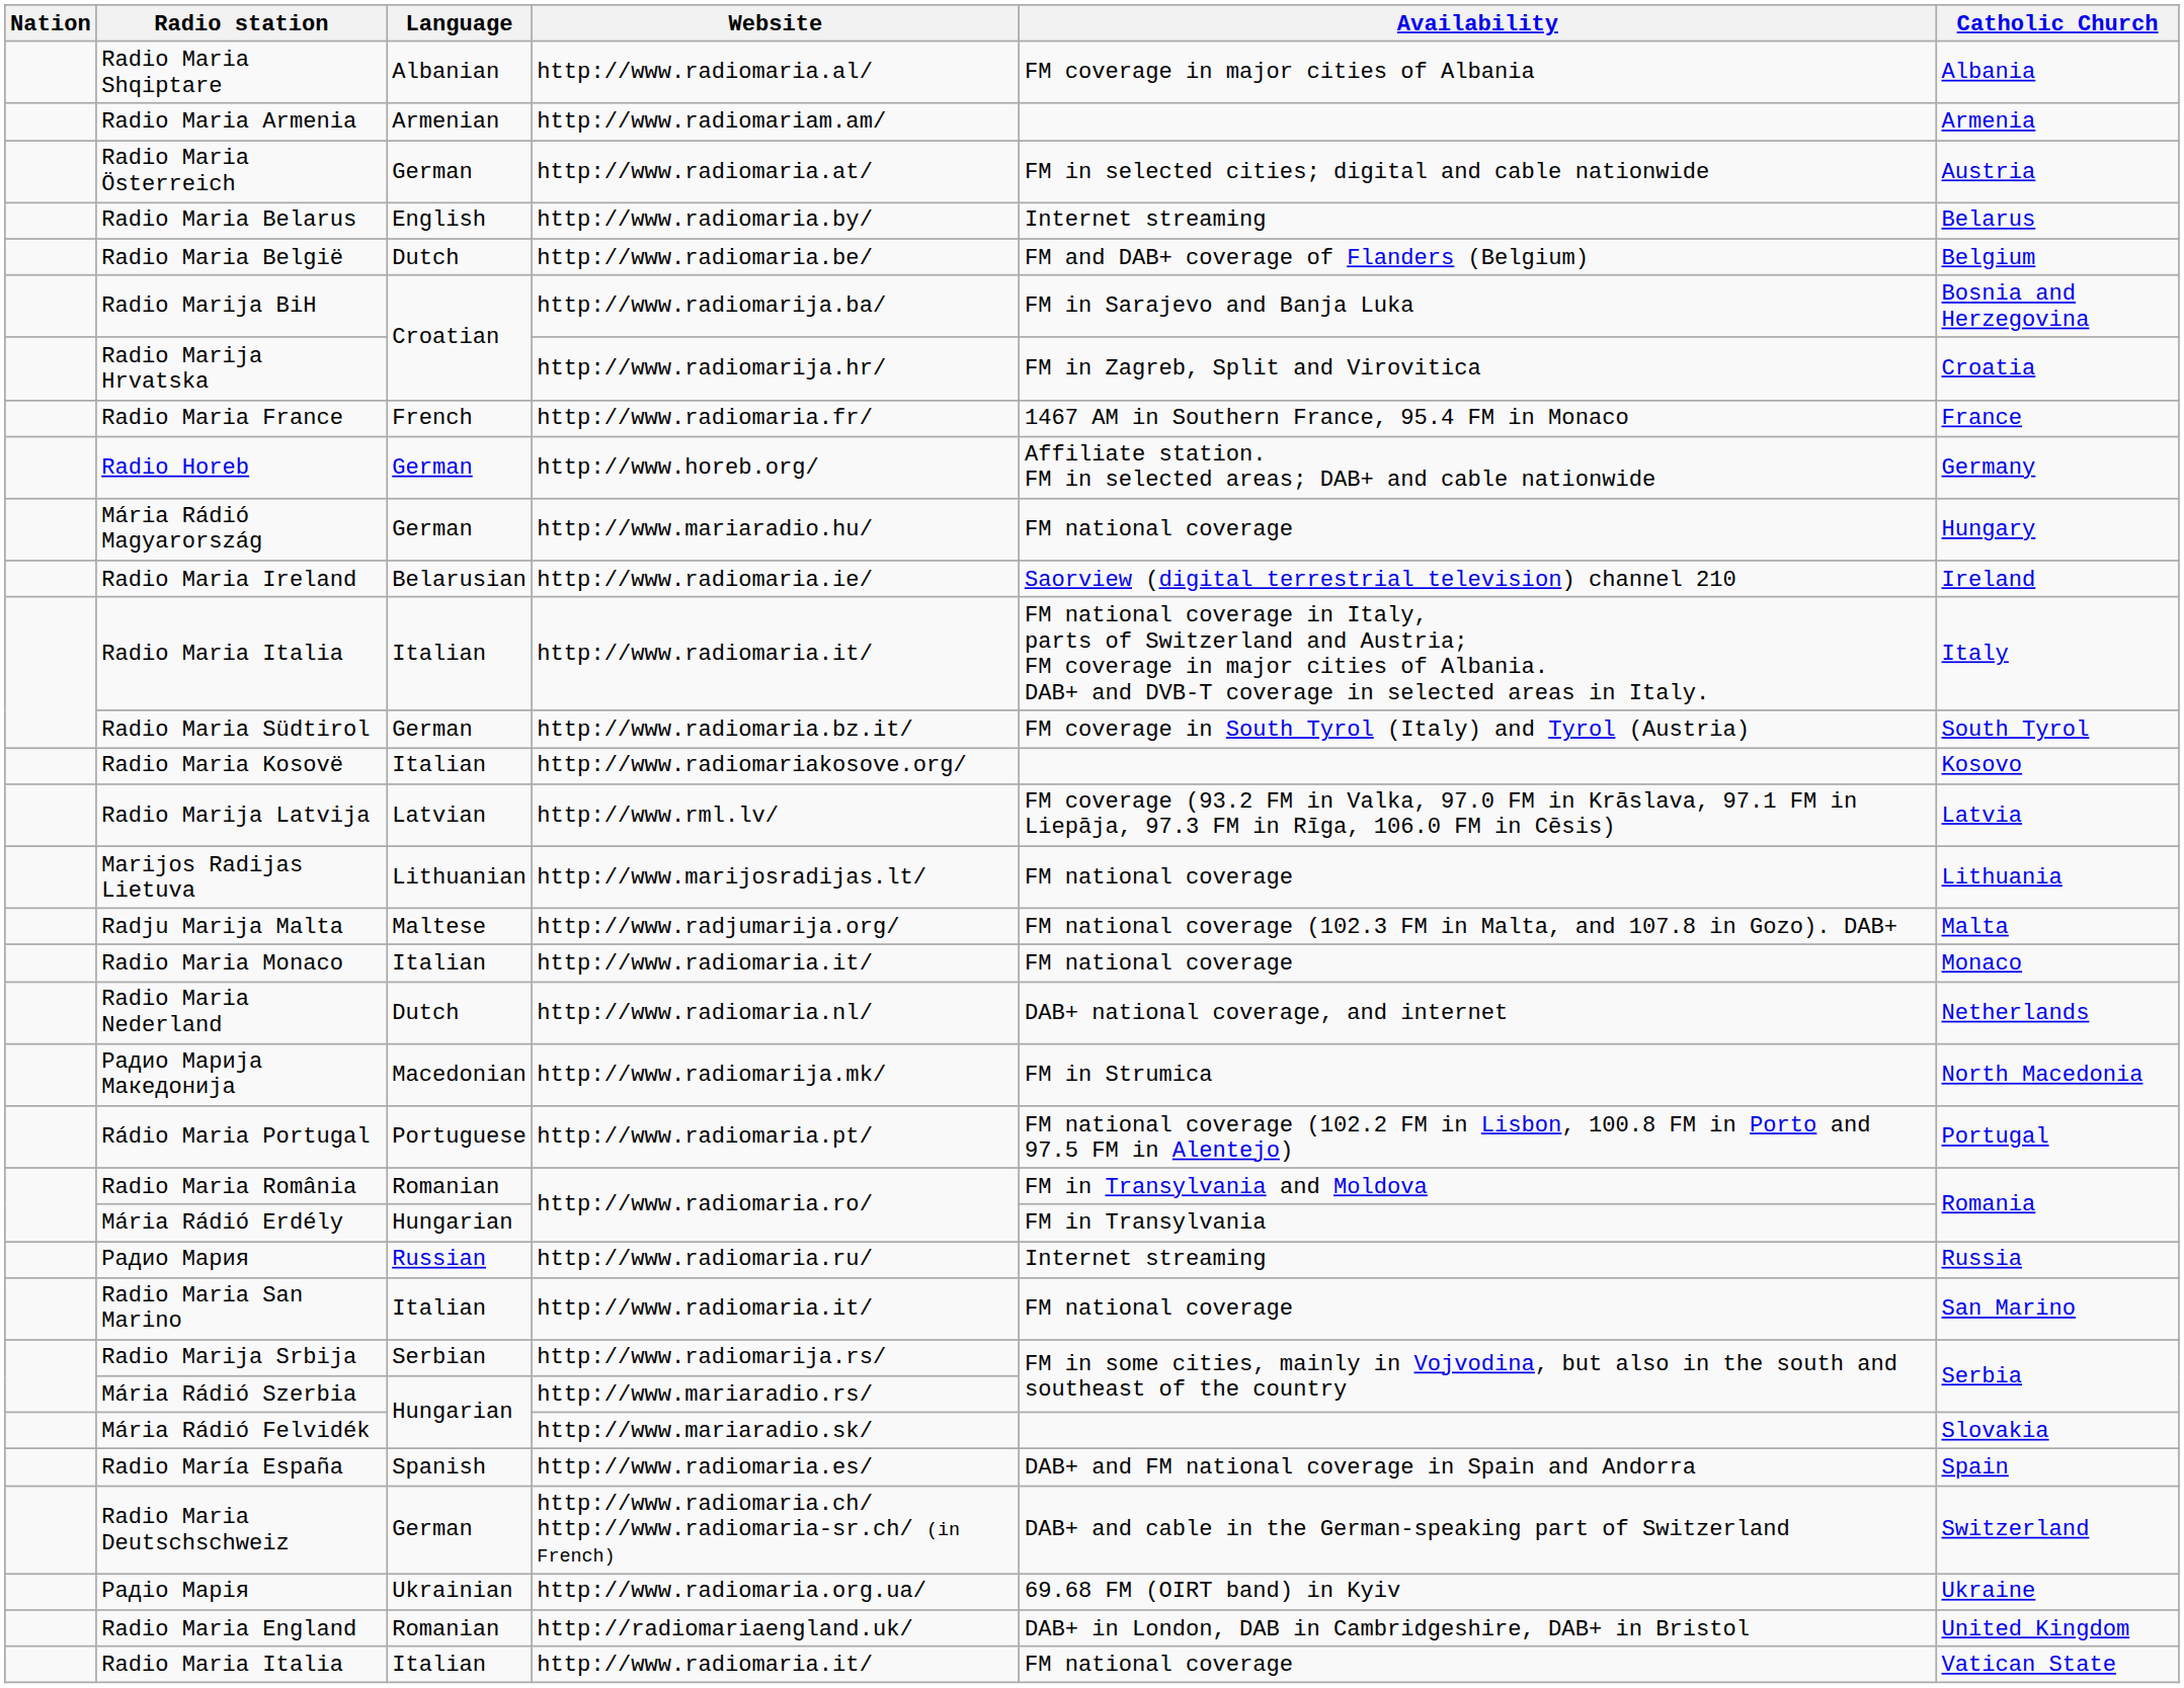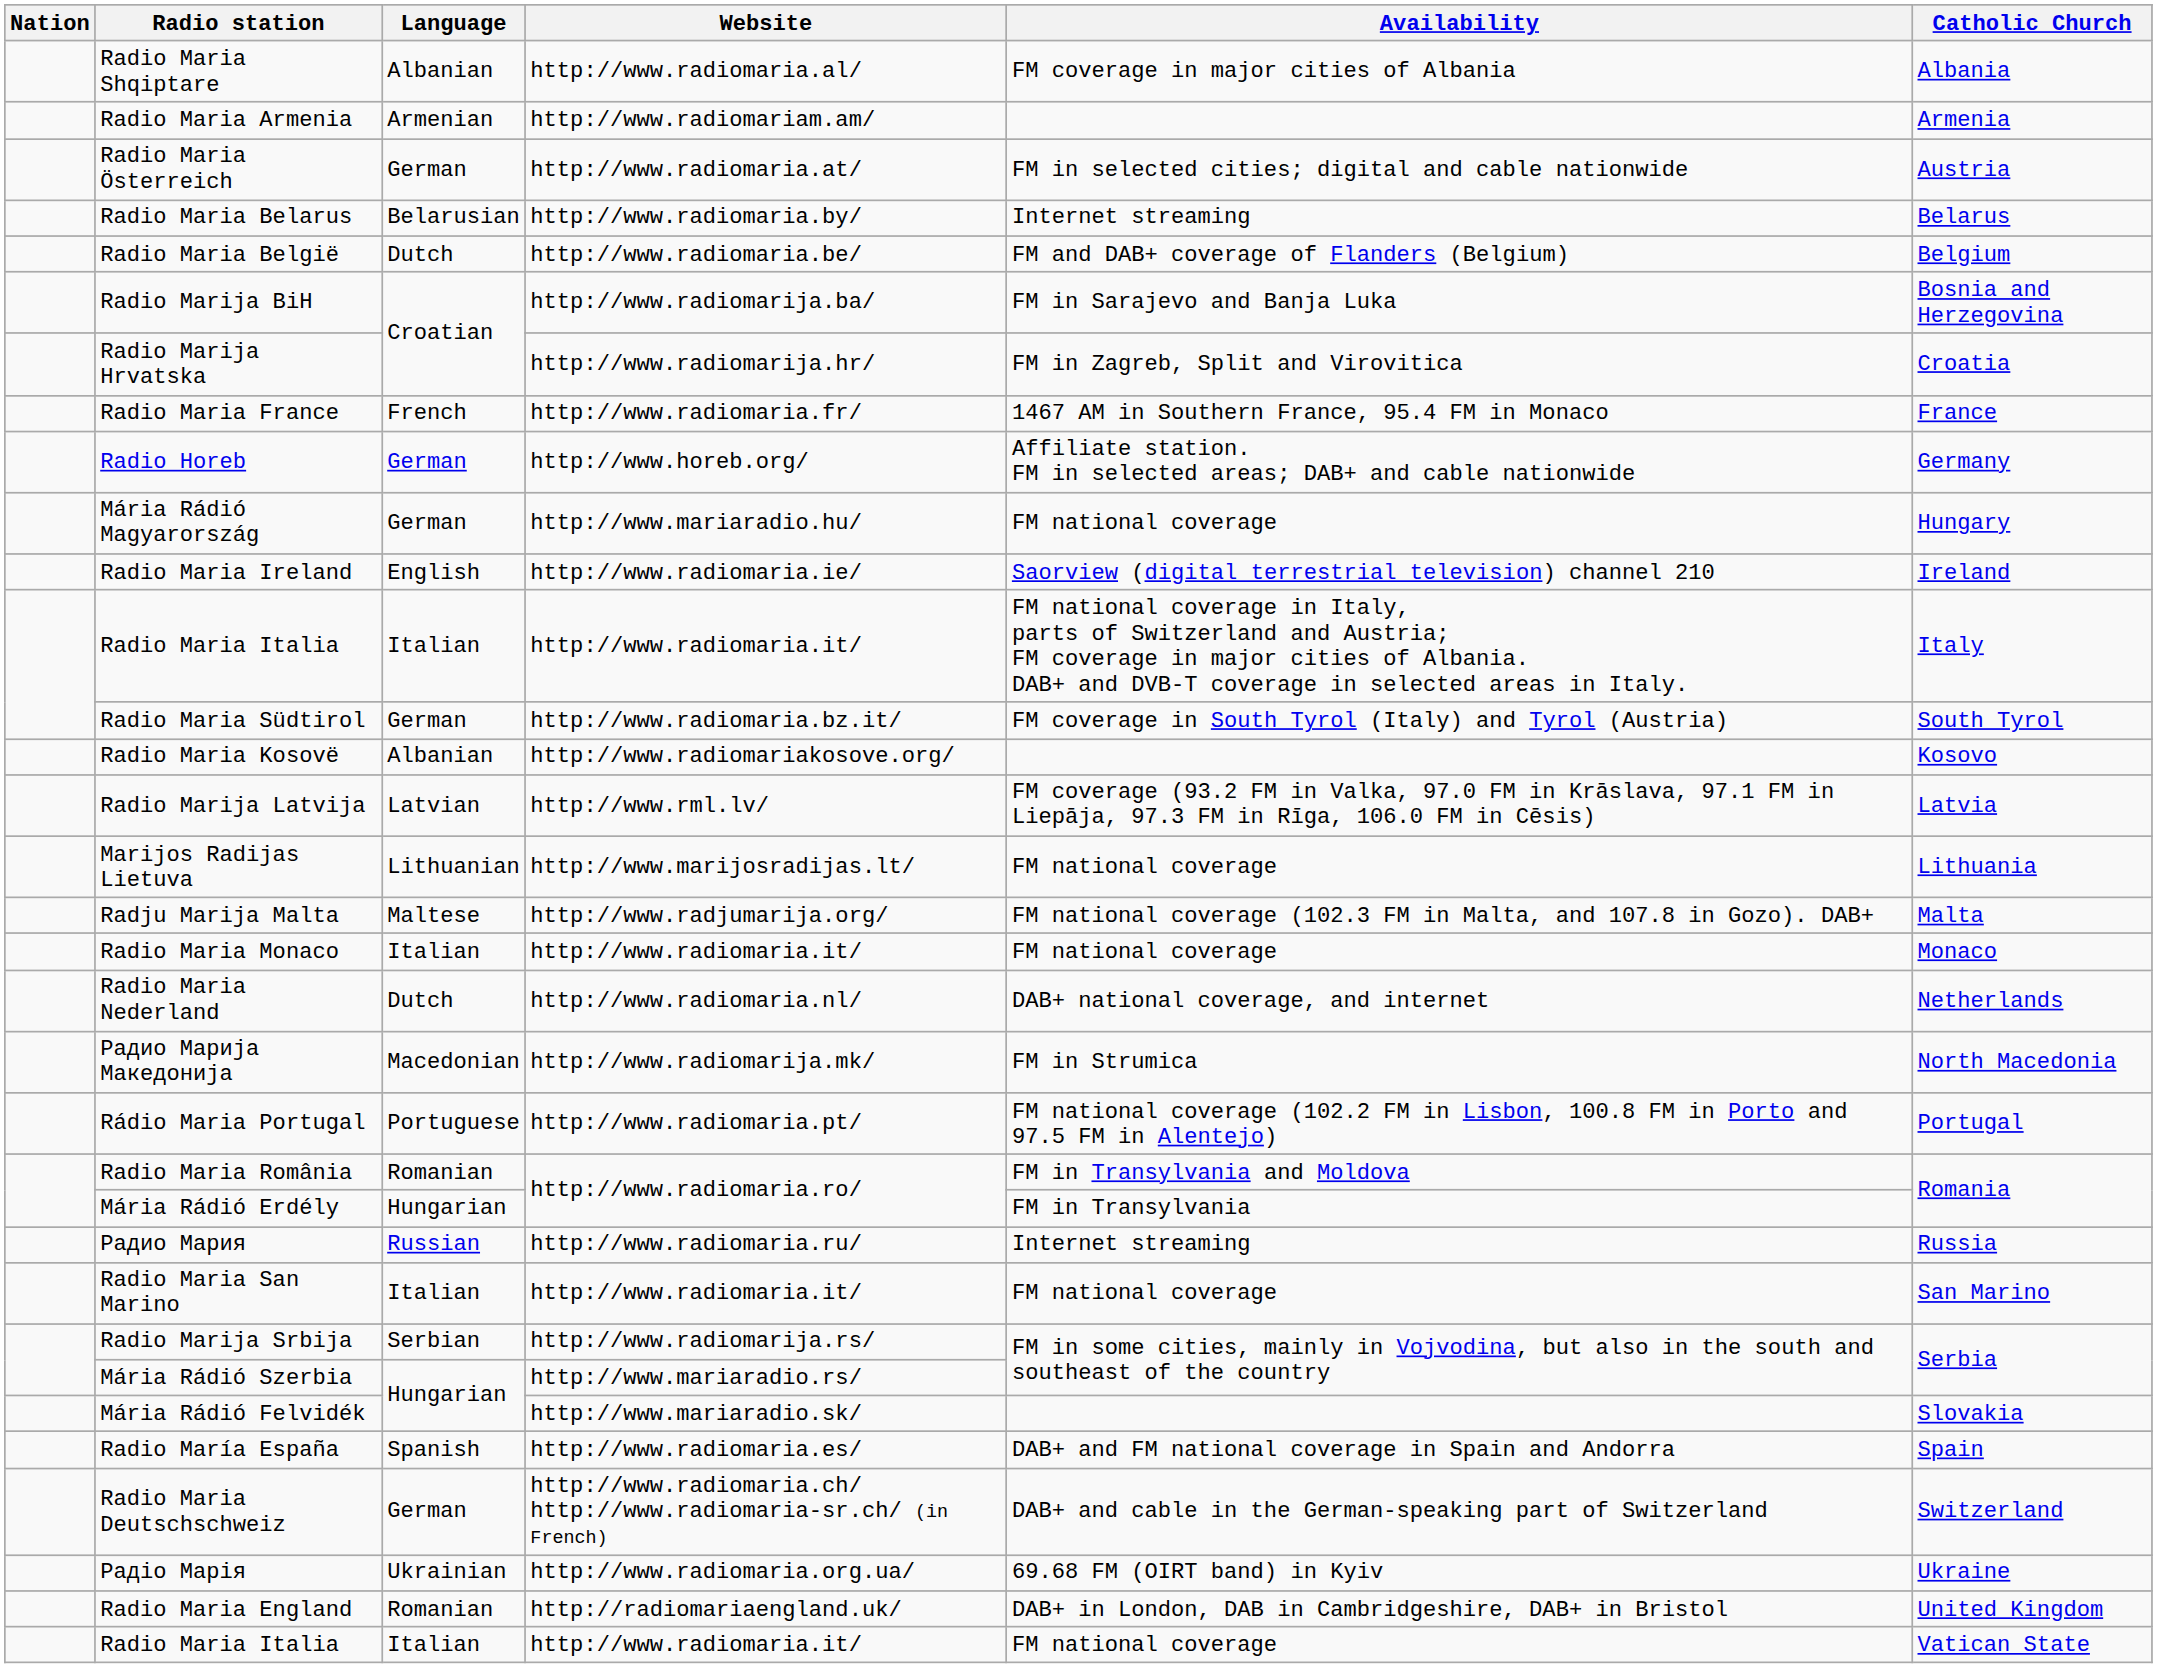Radio Maria Belarus | Language: English -> Belarusian
Radio Maria Ireland | Language: Belarusian -> English
Radio Maria Kosovë | Language: Italian -> Albanian
